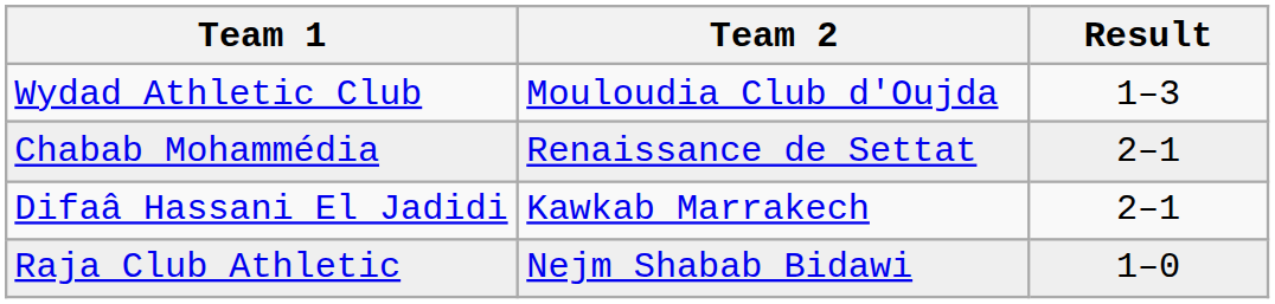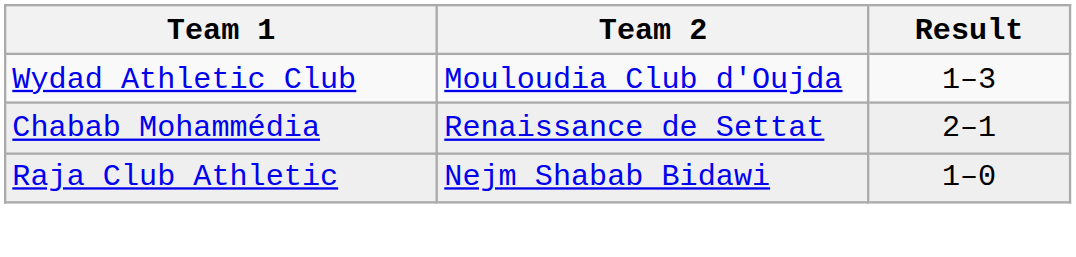- row: Difaâ Hassani El Jadidi | Kawkab Marrakech | 2–1
